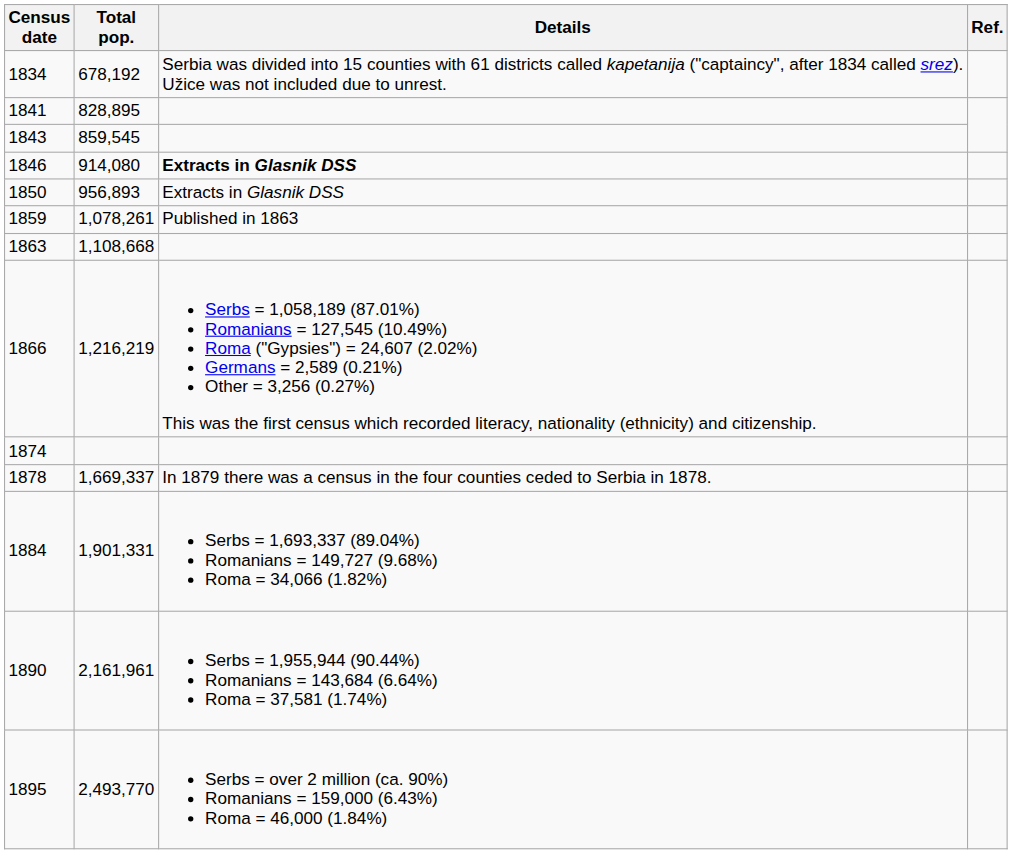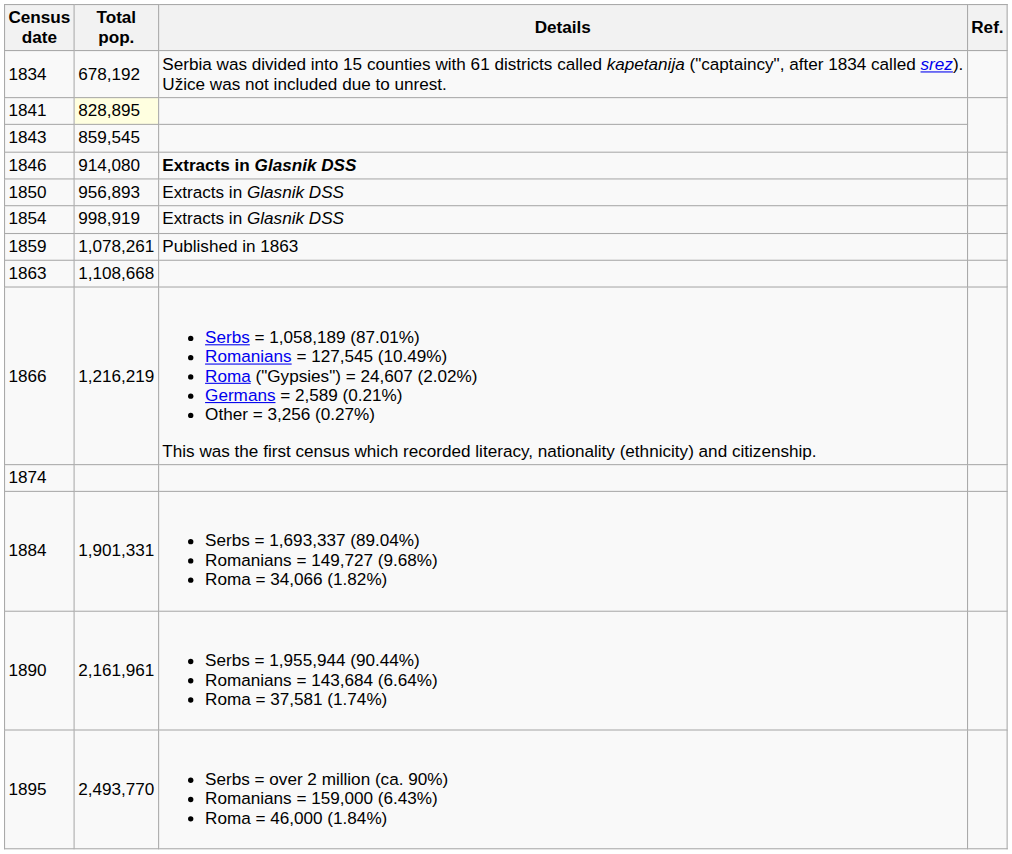1841 | Total pop.: no background -> lightyellow background
+ row: 1854 | 998,919 | Extracts in Glasnik DSS
- row: 1878 | 1,669,337 | In 1879 there was a census in the four counties ceded to Serbia in 1878.
